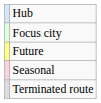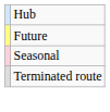- row: Focus city
